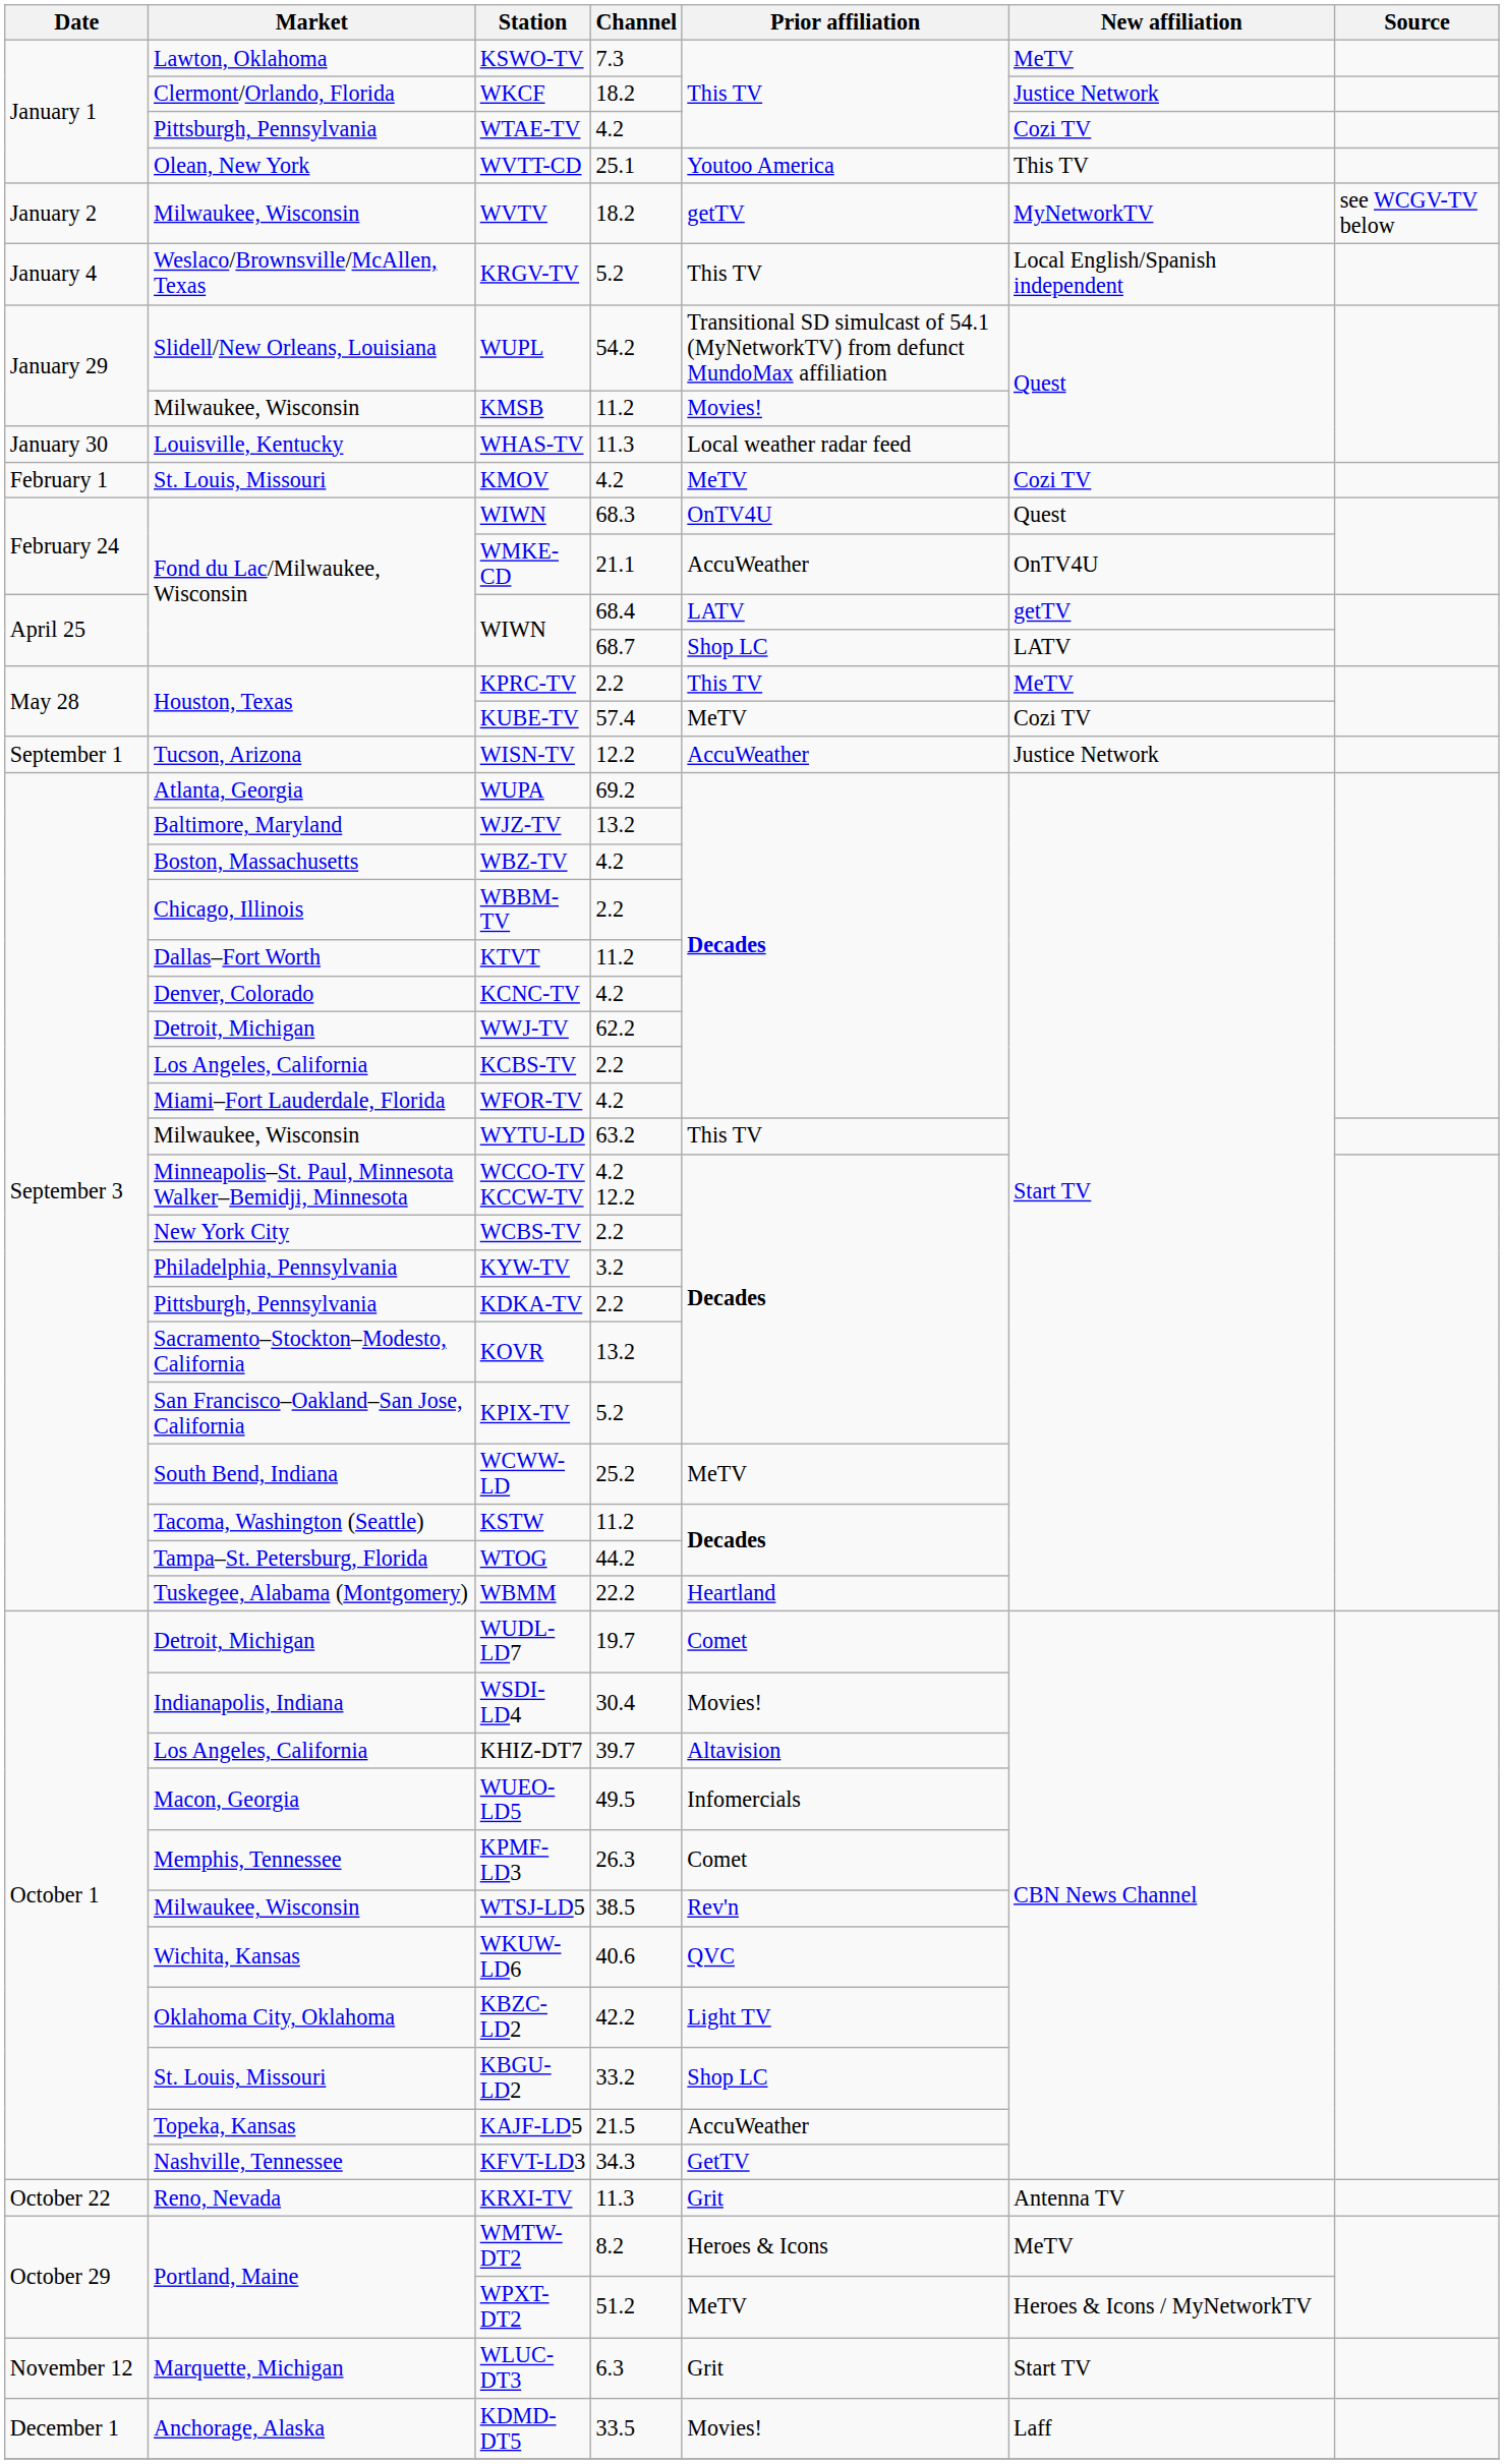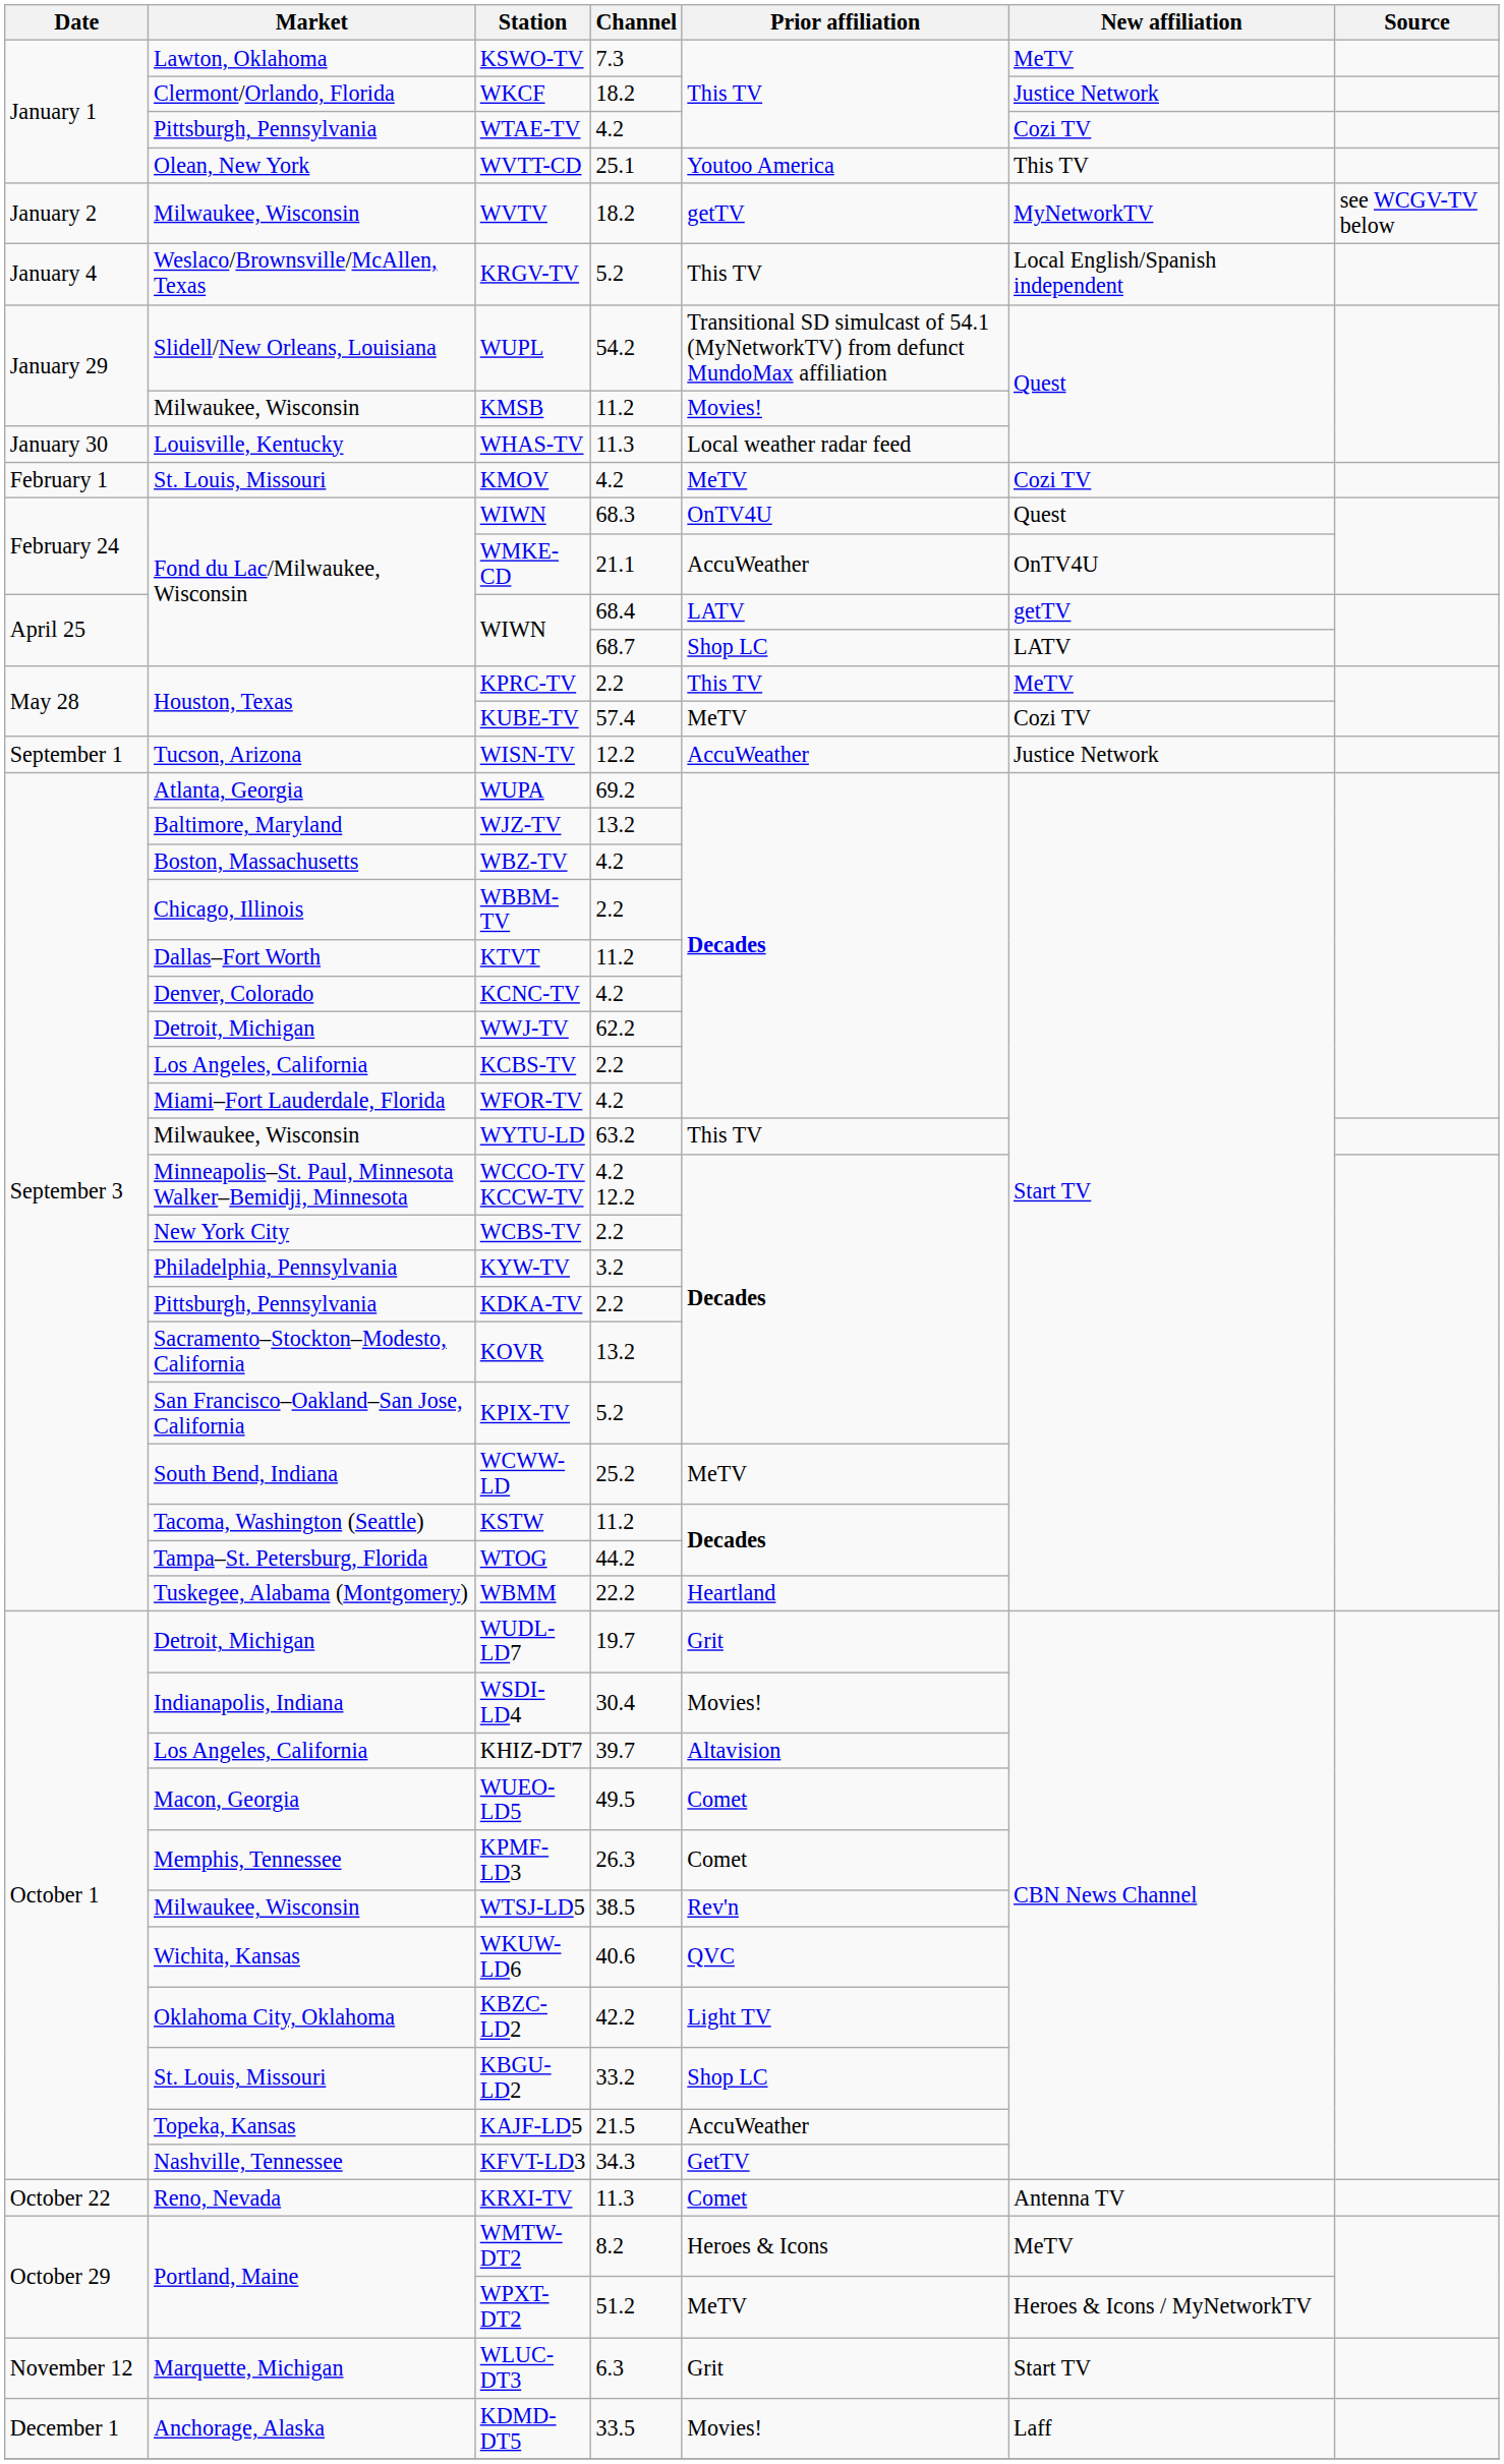WUDL-LD7 | Prior affiliation: Comet -> Grit
WUEO-LD5 | Prior affiliation: Infomercials -> Comet
KRXI-TV | Prior affiliation: Grit -> Comet
